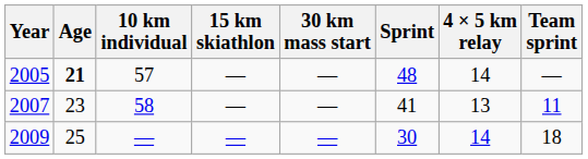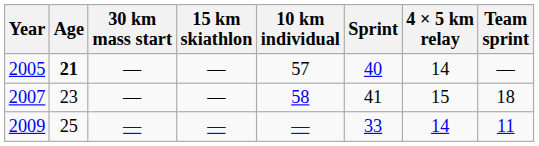columns swapped: 10 km individual <-> 30 km mass start
2005 | Sprint: 48 -> 40
2007 | 4 × 5 km relay: 13 -> 15
2007 | Team sprint: 11 -> 18
2009 | Sprint: 30 -> 33
2009 | Team sprint: 18 -> 11
